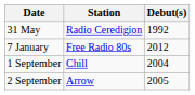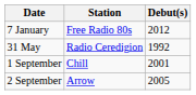rows swapped: 7 January <-> 31 May
1 September | Debut(s): 2004 -> 2001
